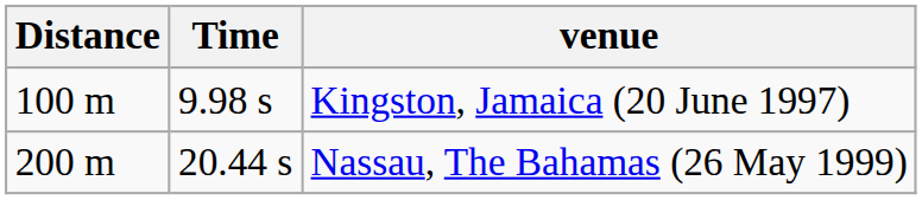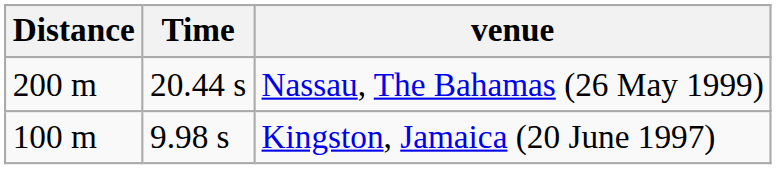rows swapped: Kingston, Jamaica (20 June 1997) <-> Nassau, The Bahamas (26 May 1999)
